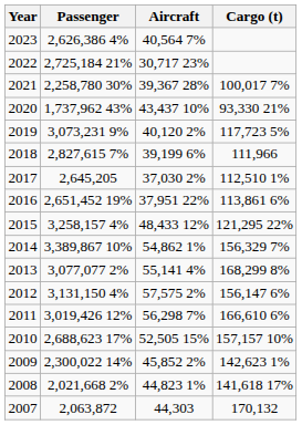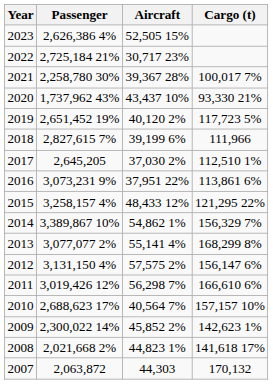2023 | Aircraft: 40,564 7% -> 52,505 15%
2019 | Passenger: 3,073,231 9% -> 2,651,452 19%
2016 | Passenger: 2,651,452 19% -> 3,073,231 9%
2010 | Aircraft: 52,505 15% -> 40,564 7%
